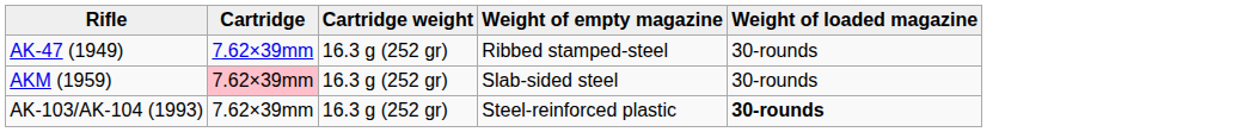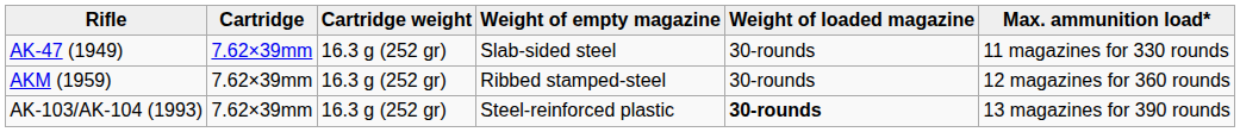+ column: Max. ammunition load* | 11 magazines for 330 rounds | 12 magazines for 360 rounds | 13 magazines for 390 rounds
AK-47 (1949) | Weight of empty magazine: Ribbed stamped-steel -> Slab-sided steel
AKM (1959) | Cartridge: pink background -> no background
AKM (1959) | Weight of empty magazine: Slab-sided steel -> Ribbed stamped-steel
